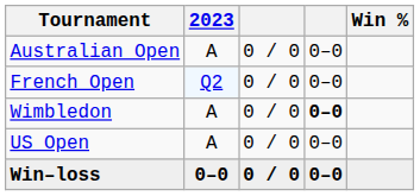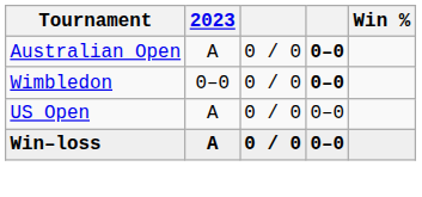Australian Open | column 4: normal -> bold
- row: French Open | Q2 | 0 / 0 | 0–0
Wimbledon | 2023: A -> 0–0
Win–loss | 2023: 0–0 -> A
